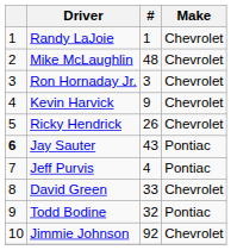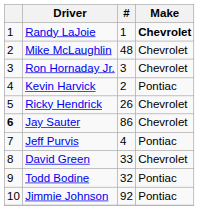Randy LaJoie | Make: normal -> bold
Kevin Harvick | #: 9 -> 2
Kevin Harvick | Make: Chevrolet -> Pontiac
Jay Sauter | #: 43 -> 86
Jay Sauter | Make: Pontiac -> Chevrolet
Jimmie Johnson | Make: Chevrolet -> Pontiac
